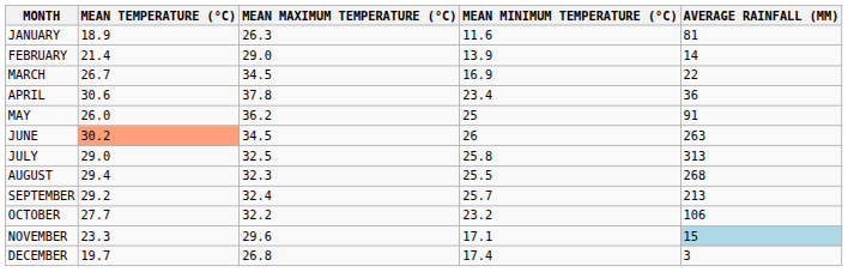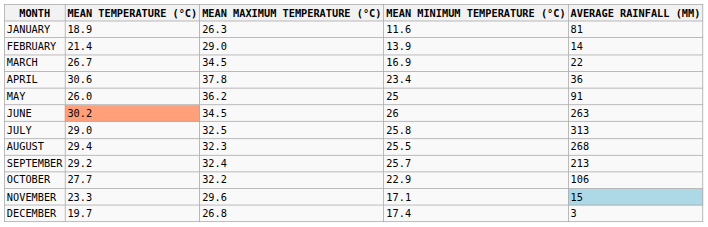OCTOBER | MEAN MINIMUM TEMPERATURE (°C): 23.2 -> 22.9
